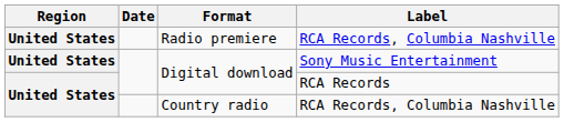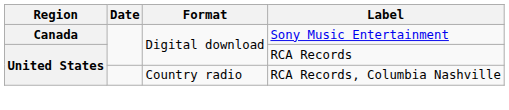- row: United States | Radio premiere | RCA Records, Columbia Nashville
Digital download / Sony Music Entertainment | Region: United States -> Canada
